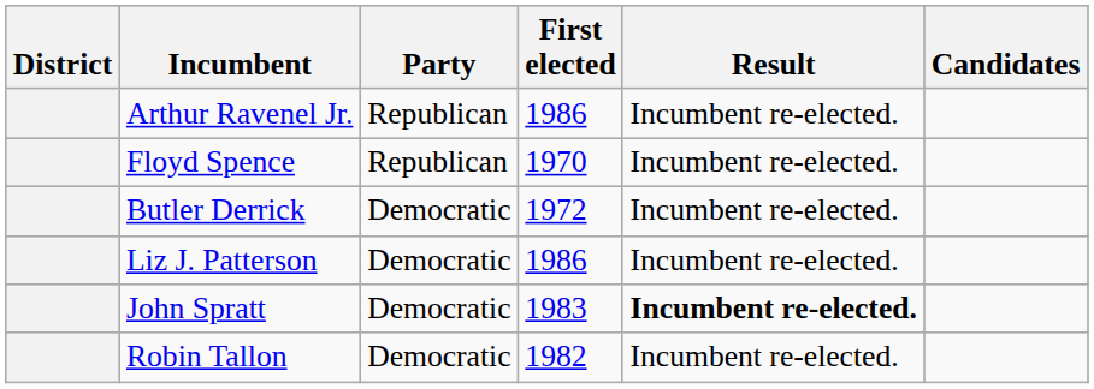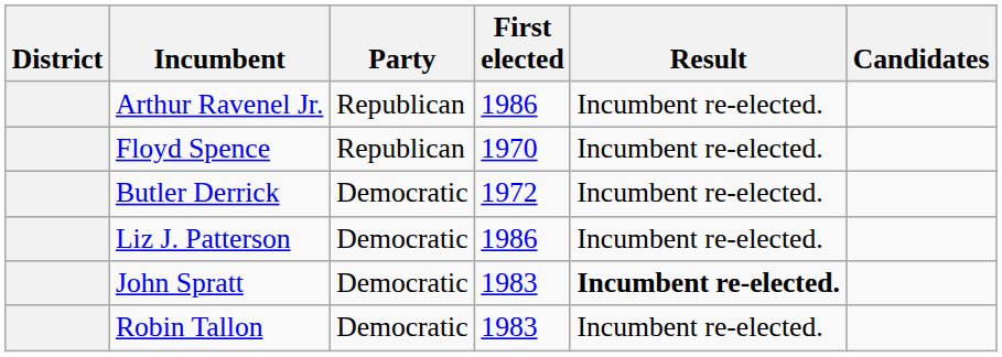Robin Tallon | First elected: 1982 -> 1983
